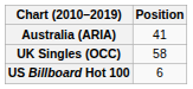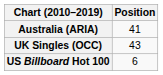UK Singles (OCC) | Position: 58 -> 43
